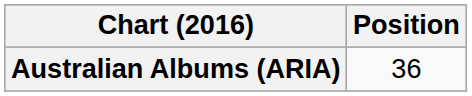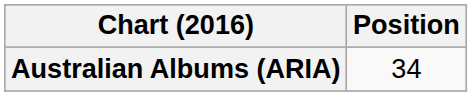Australian Albums (ARIA) | Position: 36 -> 34
